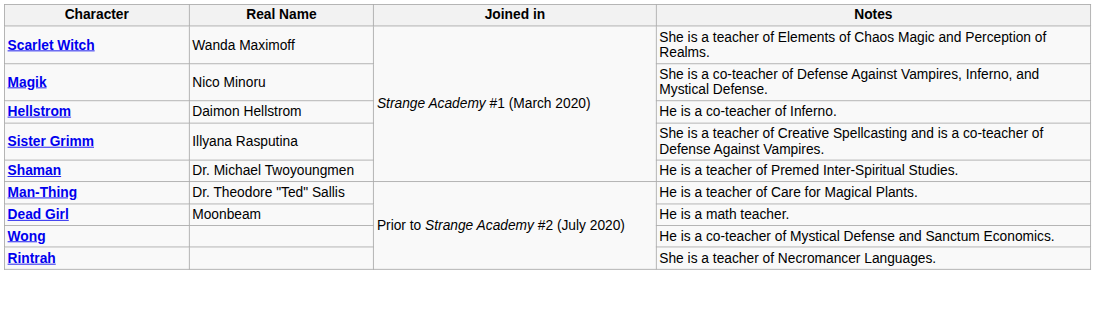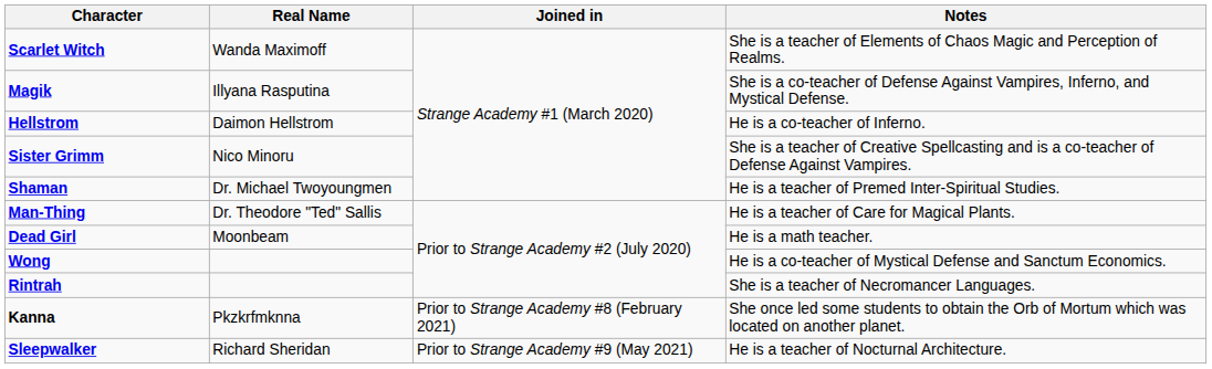Magik | Real Name: Nico Minoru -> Illyana Rasputina
Sister Grimm | Real Name: Illyana Rasputina -> Nico Minoru
+ row: Kanna | Pkzkrfmknna | Prior to Strange Academy #8 (February 2021) | She once led some students to obtain the Orb of Mortum which was located on another planet.
+ row: Sleepwalker | Richard Sheridan | Prior to Strange Academy #9 (May 2021) | He is a teacher of Nocturnal Architecture.
